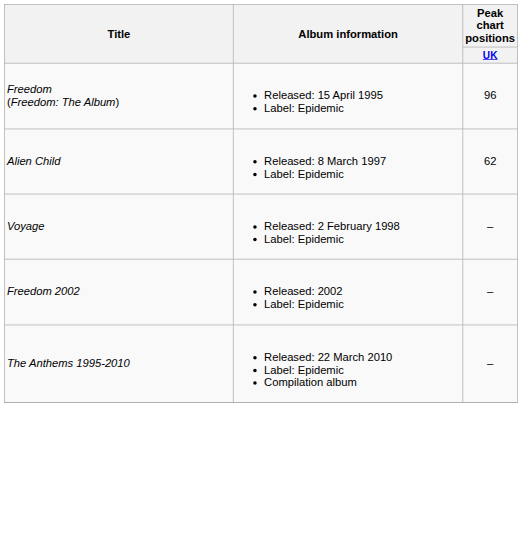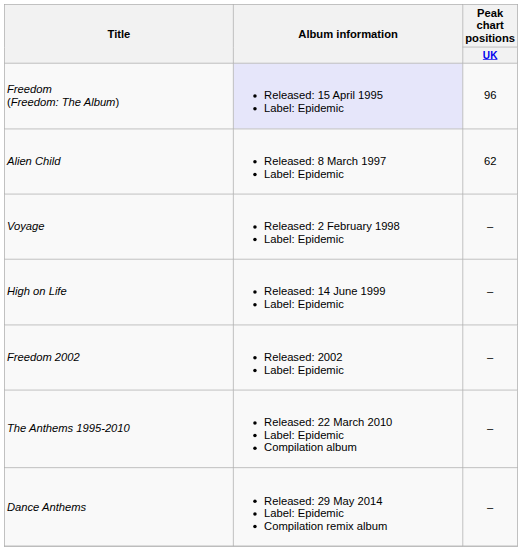Freedom (Freedom: The Album) | Album information: no background -> lavender background
+ row: High on Life | Released: 14 June 1999 Label: Epidemic | –
+ row: Dance Anthems | Released: 29 May 2014 Label: Epidemic Compilation remix album | –
